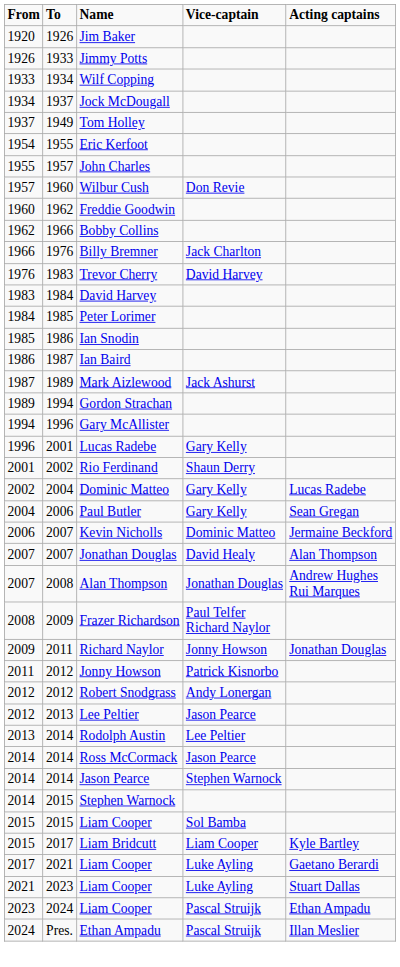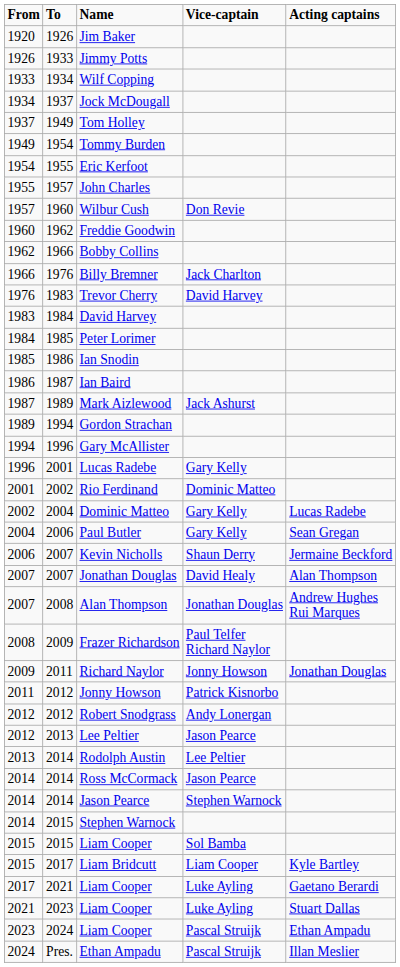+ row: 1949 | 1954 | Tommy Burden
Rio Ferdinand | Vice-captain: Shaun Derry -> Dominic Matteo
Kevin Nicholls | Vice-captain: Dominic Matteo -> Shaun Derry
